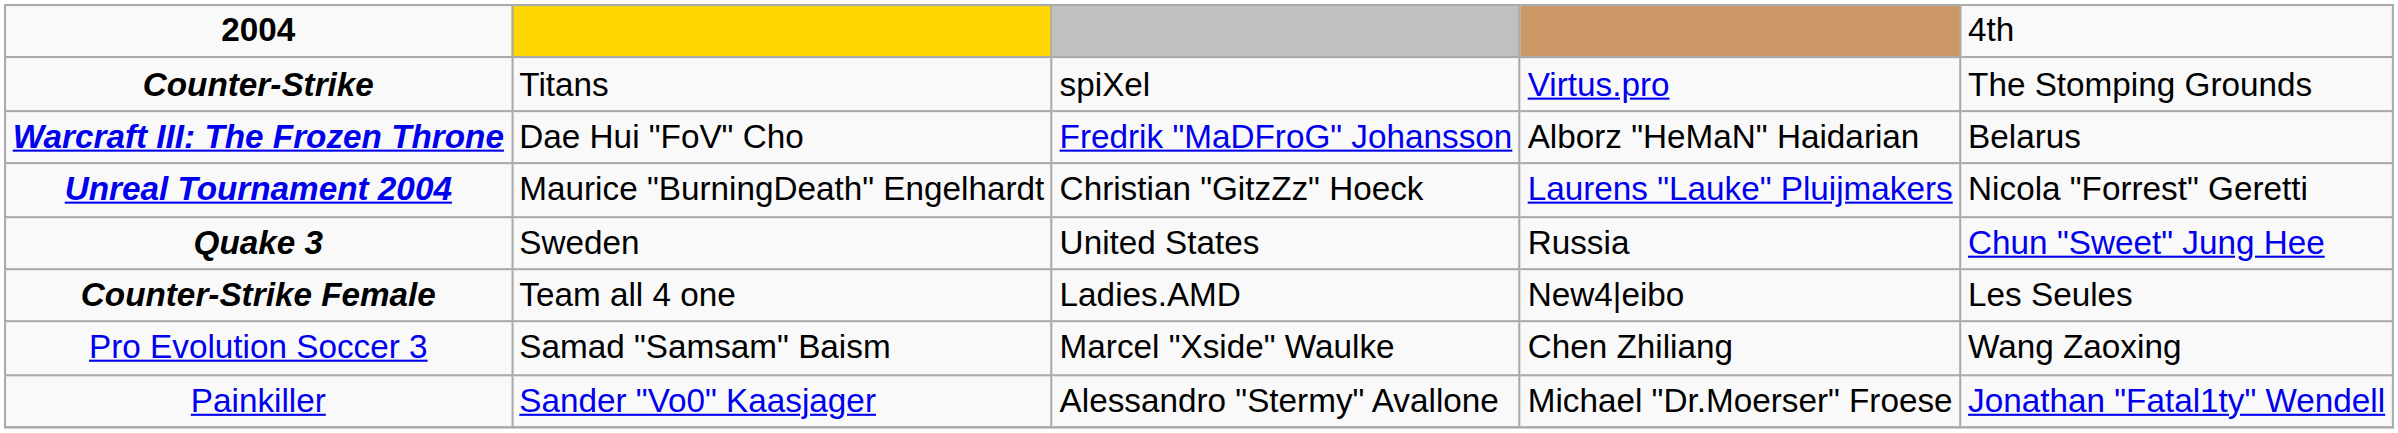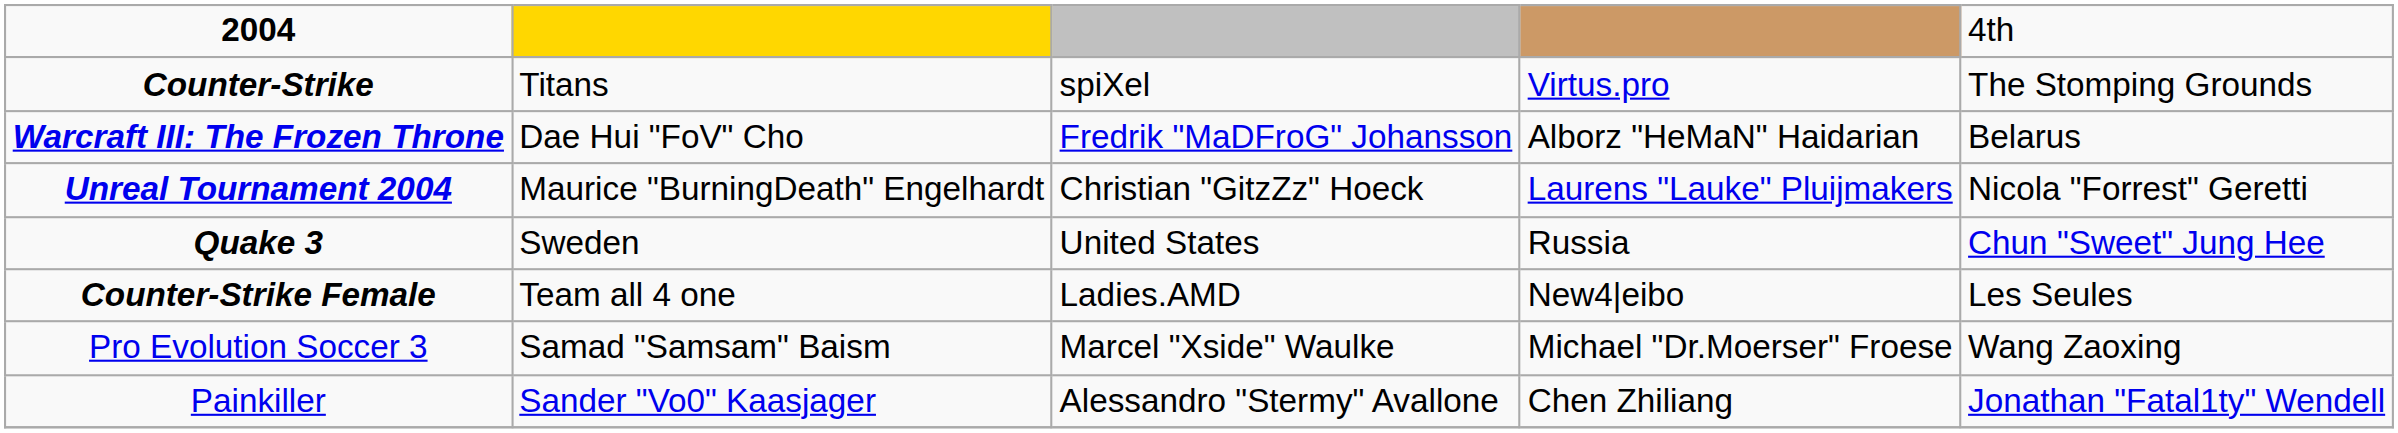Pro Evolution Soccer 3 | column 4: Chen Zhiliang -> Michael "Dr.Moerser" Froese
Painkiller | column 4: Michael "Dr.Moerser" Froese -> Chen Zhiliang
